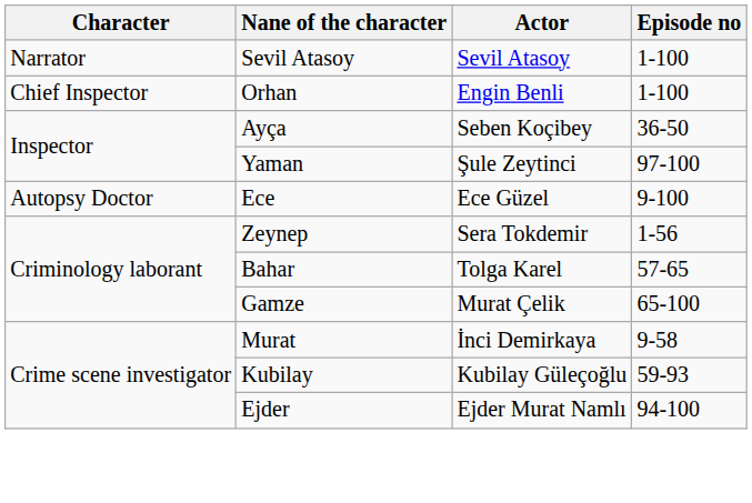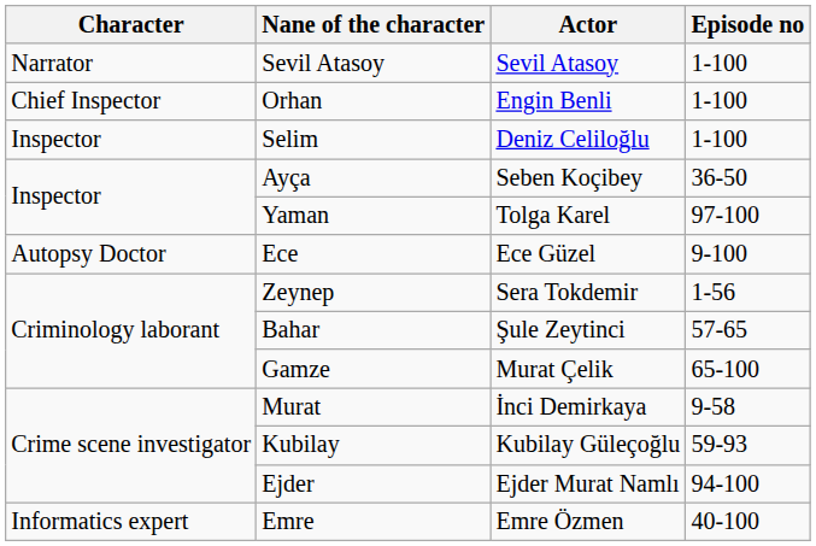+ row: Inspector | Selim | Deniz Celiloğlu | 1-100
Yaman | Actor: Şule Zeytinci -> Tolga Karel
Bahar | Actor: Tolga Karel -> Şule Zeytinci
+ row: Informatics expert | Emre | Emre Özmen | 40-100
